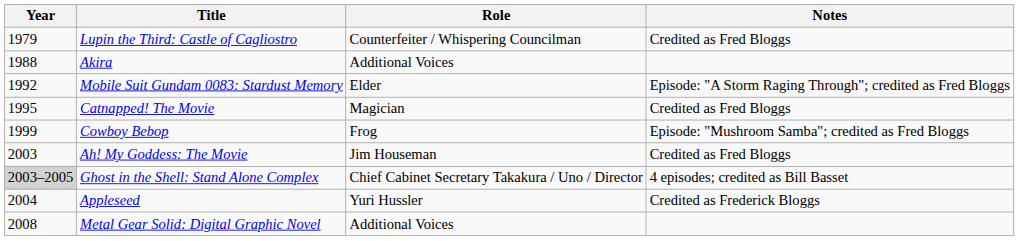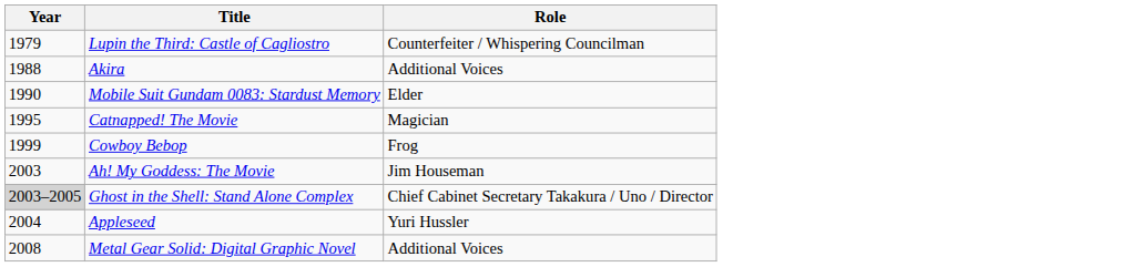- column: Notes | Credited as Fred Bloggs | Episode: "A Storm Raging Through"; credited as Fred Bloggs | Credited as Fred Bloggs | Episode: "Mushroom Samba"; credited as Fred Bloggs | Credited as Fred Bloggs | 4 episodes; credited as Bill Basset | Credited as Frederick Bloggs
Mobile Suit Gundam 0083: Stardust Memory | Year: 1992 -> 1990
